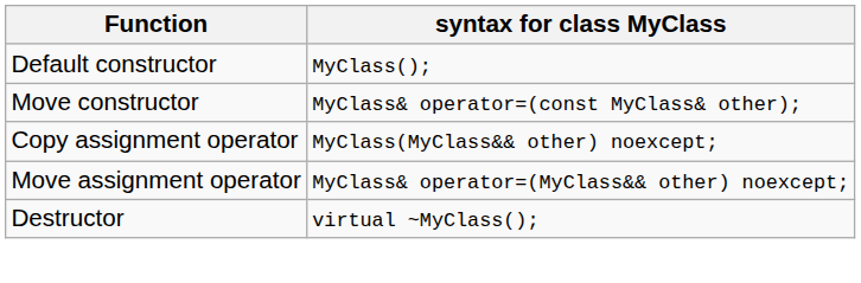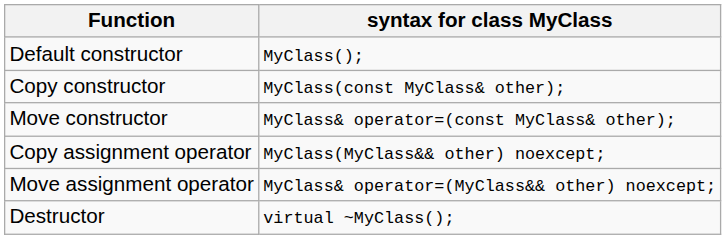+ row: Copy constructor | MyClass(const MyClass& other);
